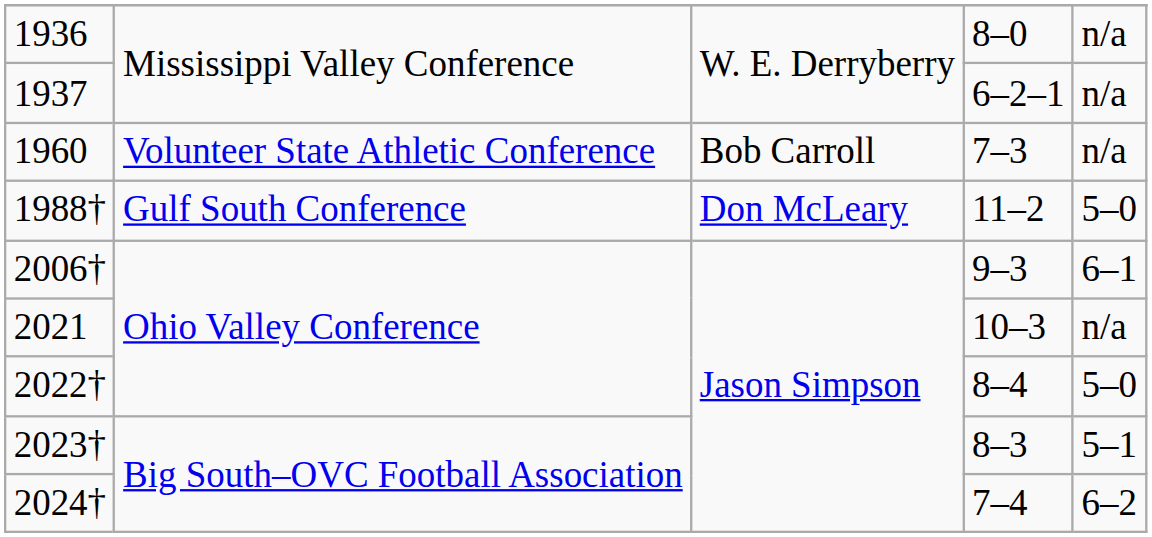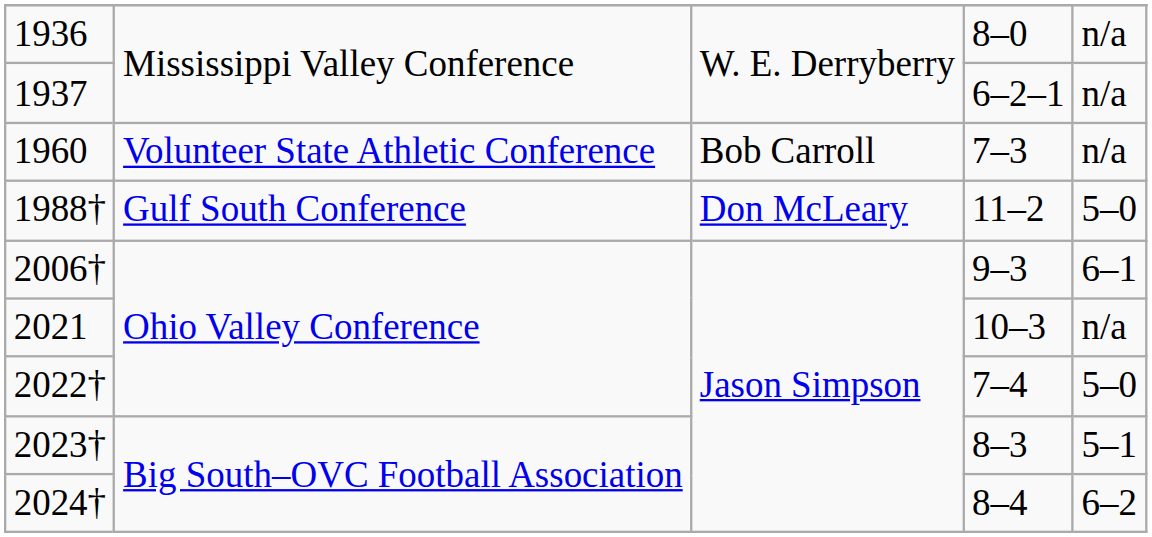2022† | column 4: 8–4 -> 7–4
2024† | column 4: 7–4 -> 8–4
